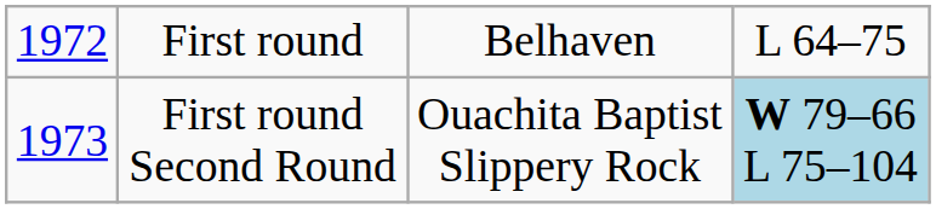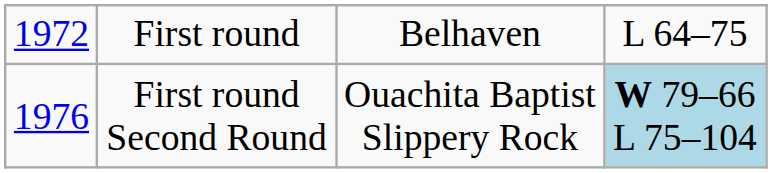First round Second Round | column 1: 1973 -> 1976
